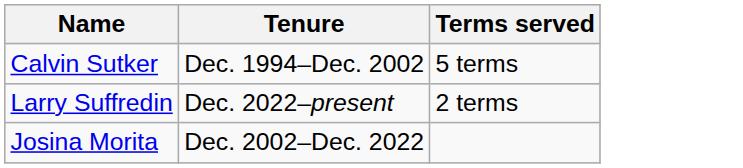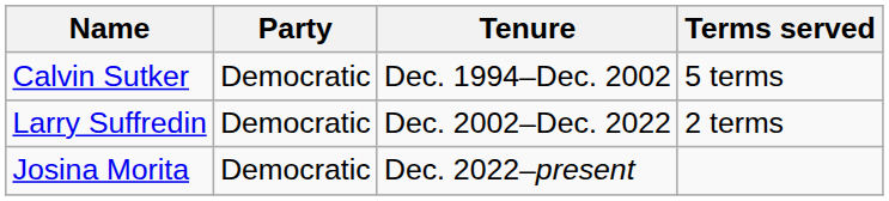+ column: Party | Democratic | Democratic | Democratic
Larry Suffredin | Tenure: Dec. 2022–present -> Dec. 2002–Dec. 2022
Josina Morita | Tenure: Dec. 2002–Dec. 2022 -> Dec. 2022–present
